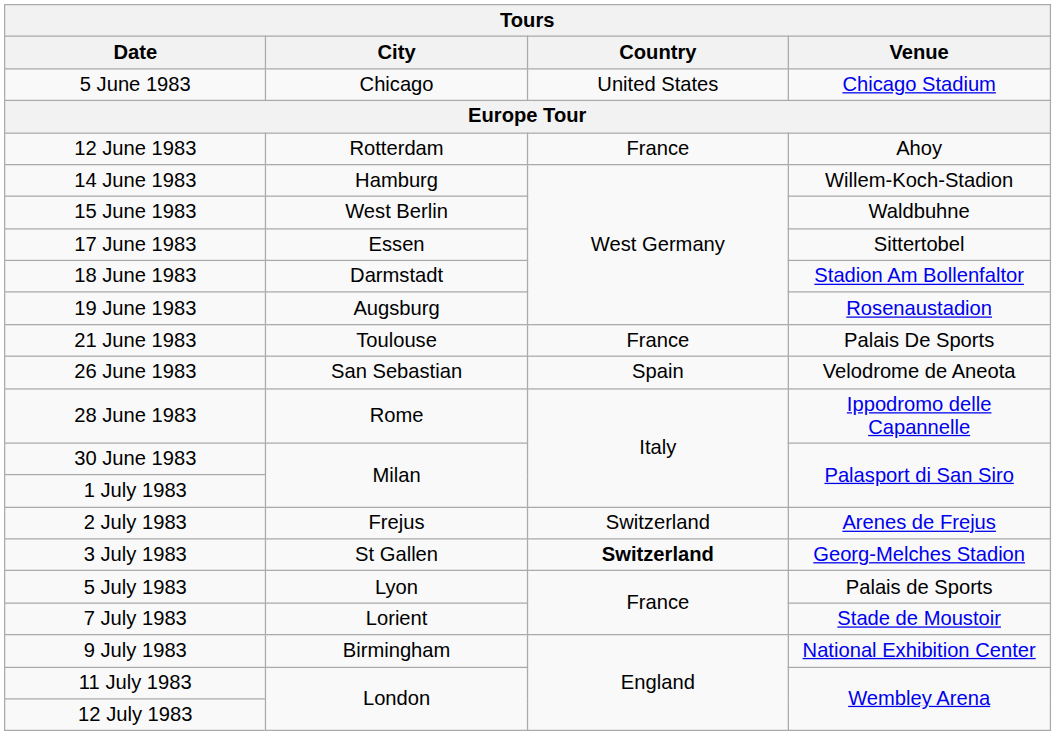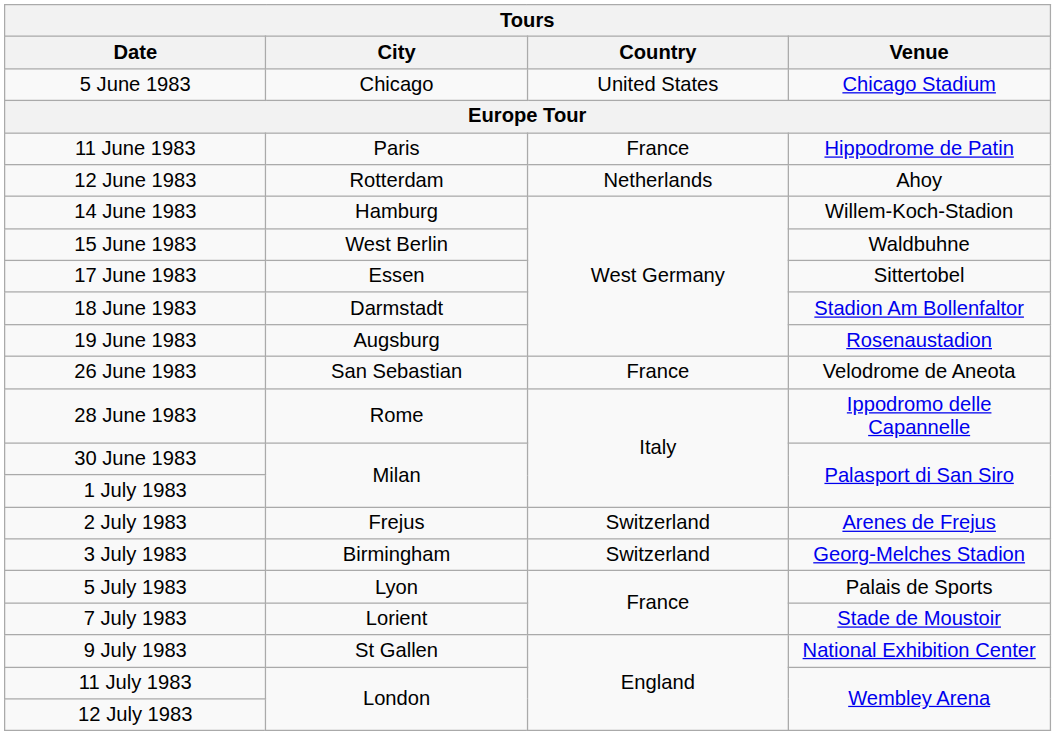+ row: 11 June 1983 | Paris | France | Hippodrome de Patin
12 June 1983 | Country: France -> Netherlands
- row: 21 June 1983 | Toulouse | France | Palais De Sports
26 June 1983 | Country: Spain -> France
3 July 1983 | City: St Gallen -> Birmingham
3 July 1983 | Country: bold -> normal
9 July 1983 | City: Birmingham -> St Gallen
